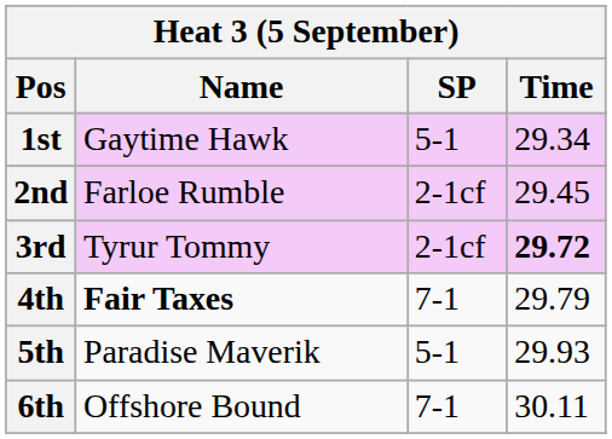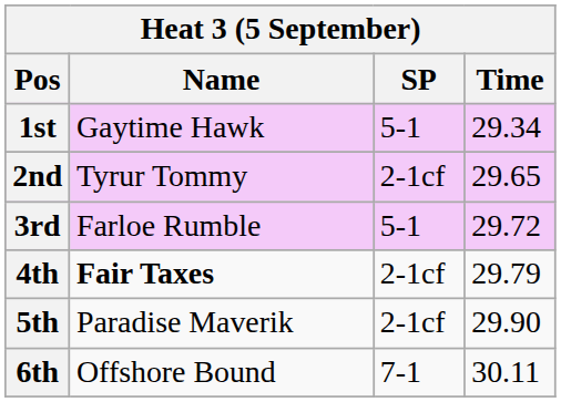2nd | Name: Farloe Rumble -> Tyrur Tommy
2nd | Time: 29.45 -> 29.65
3rd | Name: Tyrur Tommy -> Farloe Rumble
3rd | SP: 2-1cf -> 5-1
3rd | Time: bold -> normal
4th | SP: 7-1 -> 2-1cf
5th | SP: 5-1 -> 2-1cf
5th | Time: 29.93 -> 29.90
